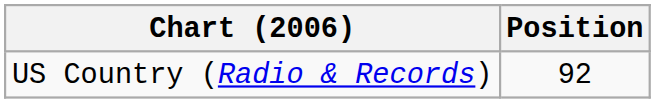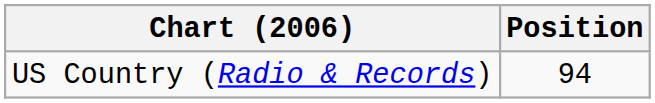US Country (Radio & Records) | Position: 92 -> 94
